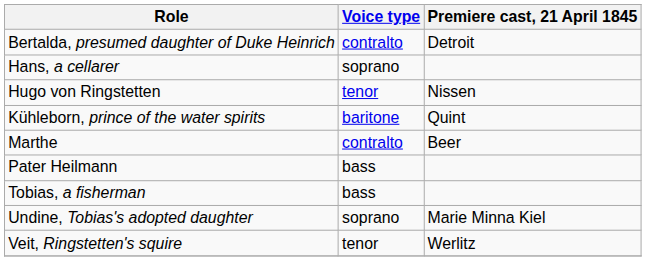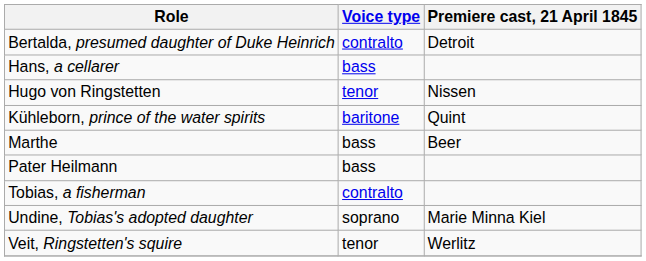Hans, a cellarer | Voice type: soprano -> bass
Marthe | Voice type: contralto -> bass
Tobias, a fisherman | Voice type: bass -> contralto
